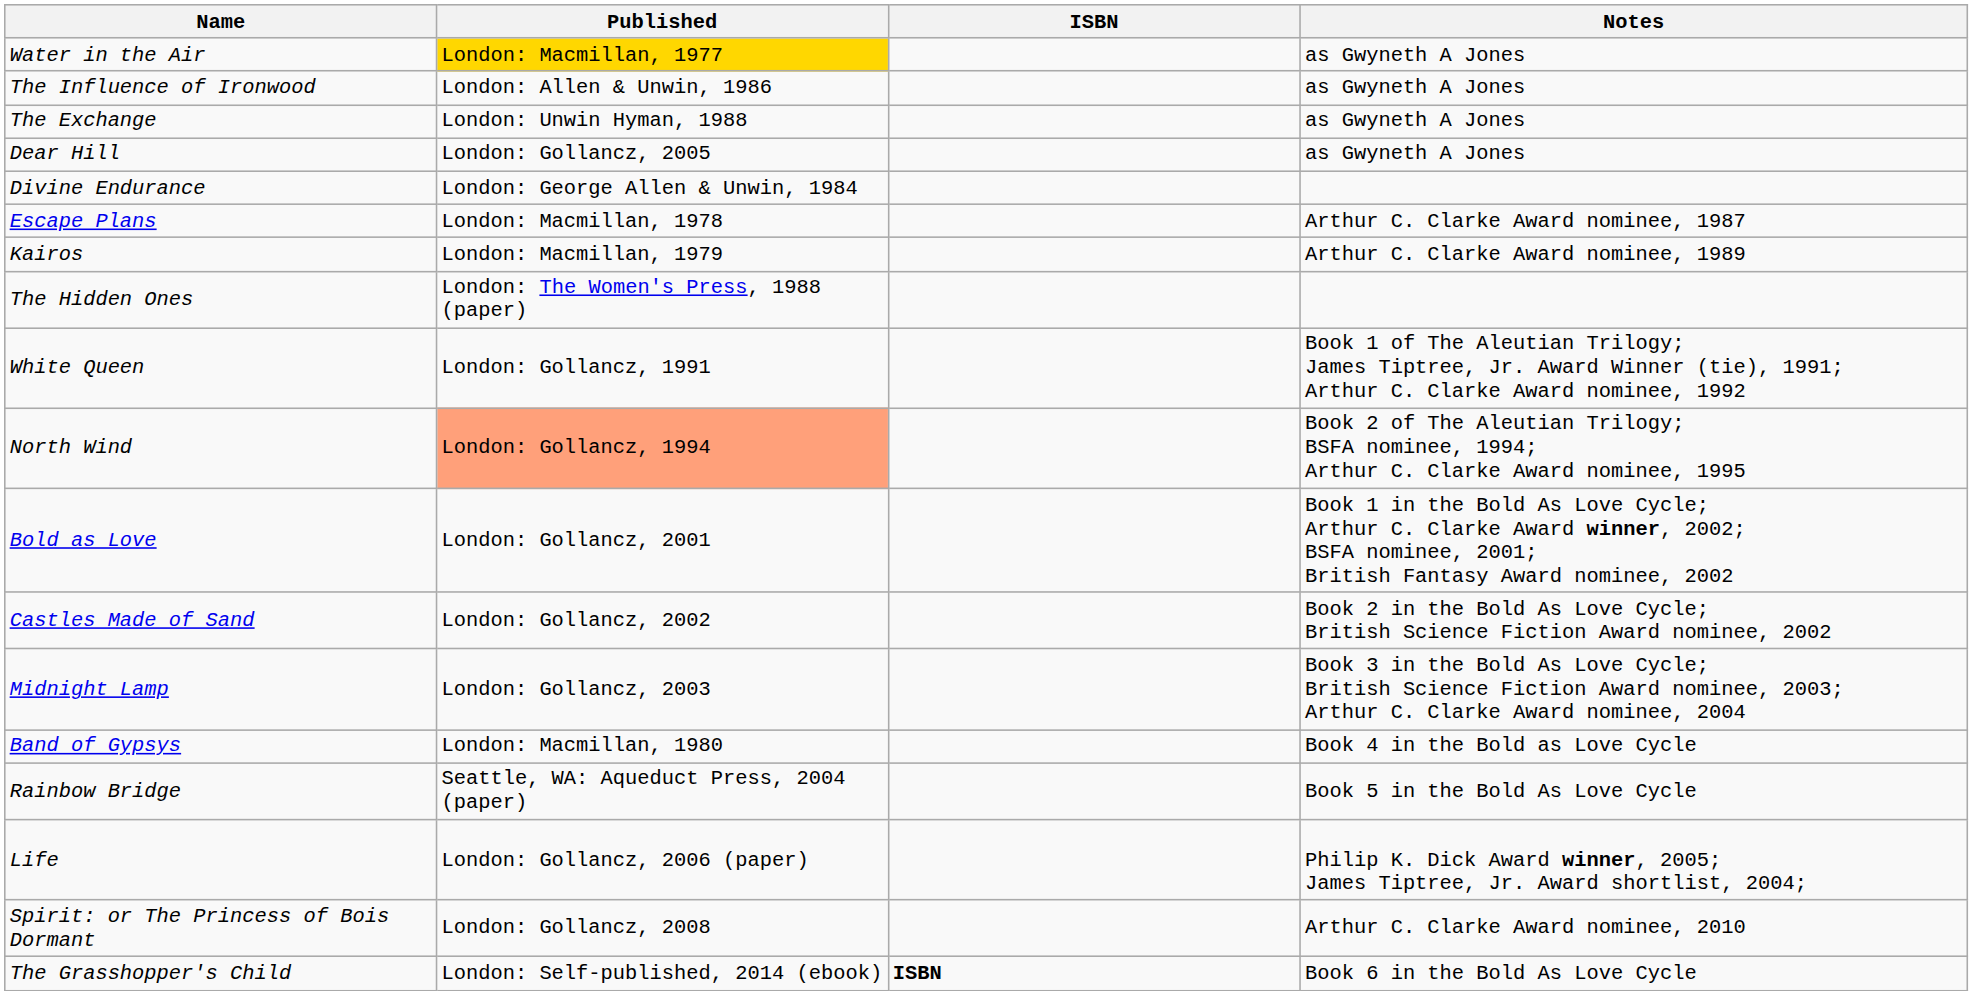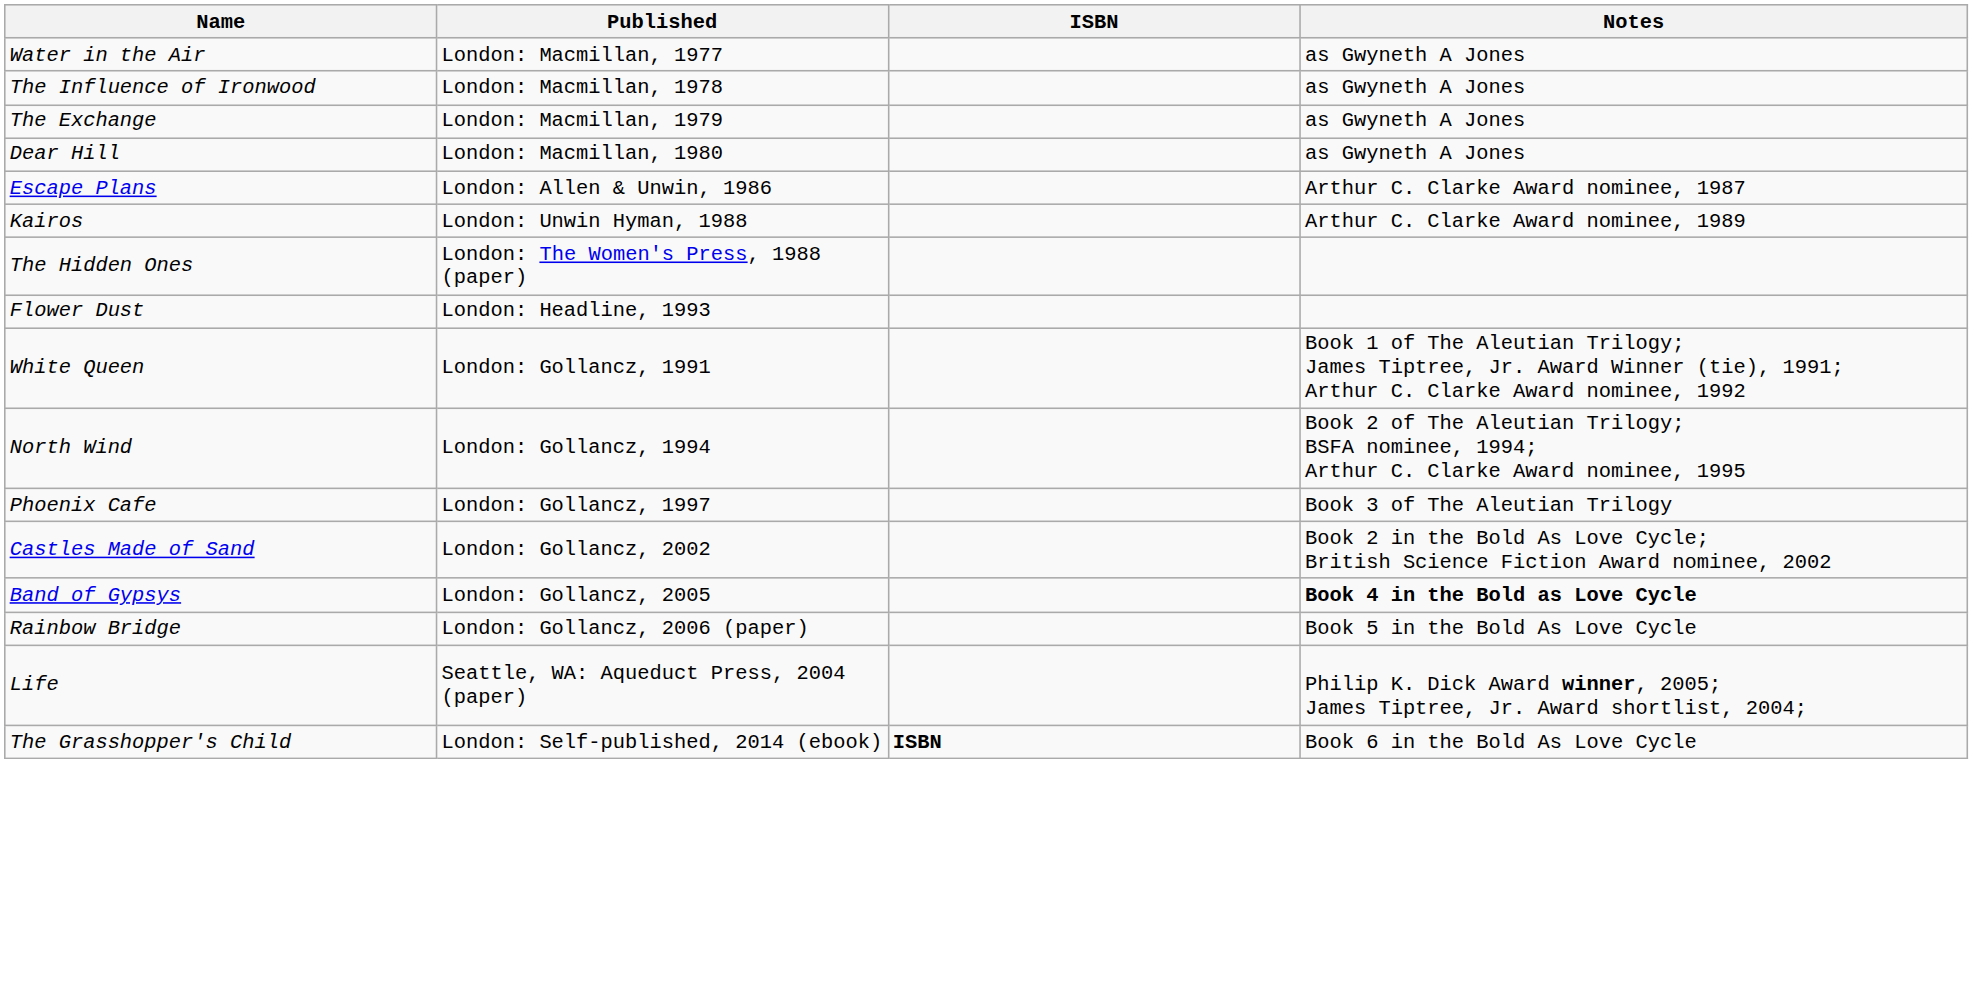Water in the Air | Published: gold background -> no background
The Influence of Ironwood | Published: London: Allen & Unwin, 1986 -> London: Macmillan, 1978
The Exchange | Published: London: Unwin Hyman, 1988 -> London: Macmillan, 1979
Dear Hill | Published: London: Gollancz, 2005 -> London: Macmillan, 1980
- row: Divine Endurance | London: George Allen & Unwin, 1984
Escape Plans | Published: London: Macmillan, 1978 -> London: Allen & Unwin, 1986
Kairos | Published: London: Macmillan, 1979 -> London: Unwin Hyman, 1988
+ row: Flower Dust | London: Headline, 1993
North Wind | Published: lightsalmon background -> no background
+ row: Phoenix Cafe | London: Gollancz, 1997 | Book 3 of The Aleutian Trilogy
- row: Bold as Love | London: Gollancz, 2001 | Book 1 in the Bold As Love Cycle; Arthur C. Clarke Award winner, 2002; BSFA nominee, 2001; British Fantasy Award nominee, 2002
- row: Midnight Lamp | London: Gollancz, 2003 | Book 3 in the Bold As Love Cycle; British Science Fiction Award nominee, 2003; Arthur C. Clarke Award nominee, 2004
Band of Gypsys | Published: London: Macmillan, 1980 -> London: Gollancz, 2005
Band of Gypsys | Notes: normal -> bold
Rainbow Bridge | Published: Seattle, WA: Aqueduct Press, 2004 (paper) -> London: Gollancz, 2006 (paper)
Life | Published: London: Gollancz, 2006 (paper) -> Seattle, WA: Aqueduct Press, 2004 (paper)
- row: Spirit: or The Princess of Bois Dormant | London: Gollancz, 2008 | Arthur C. Clarke Award nominee, 2010
